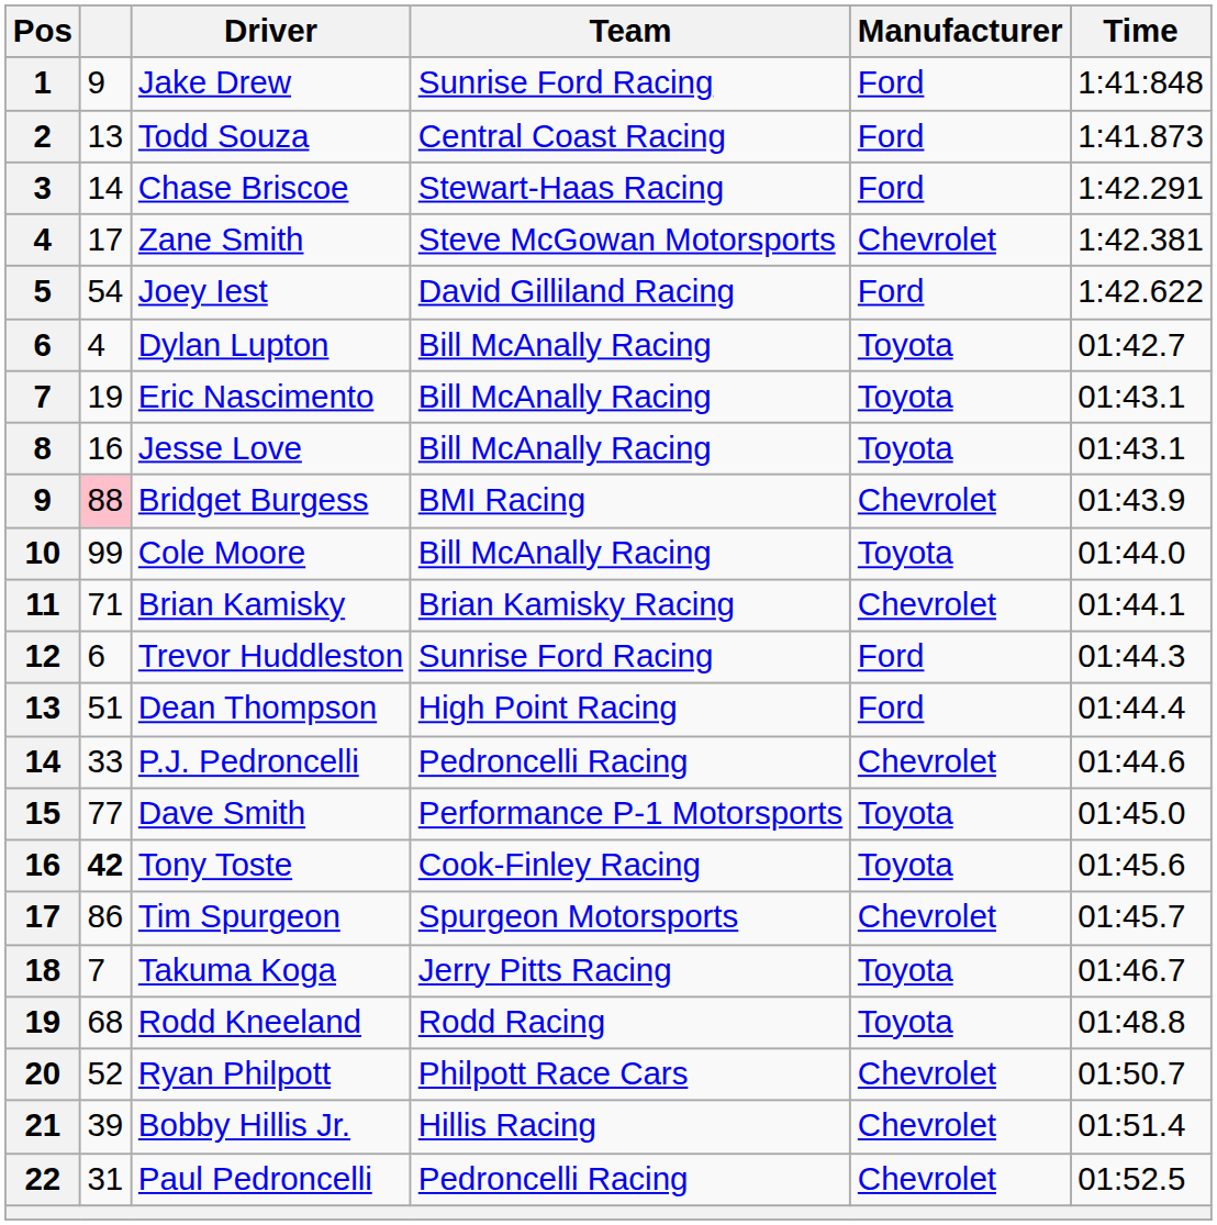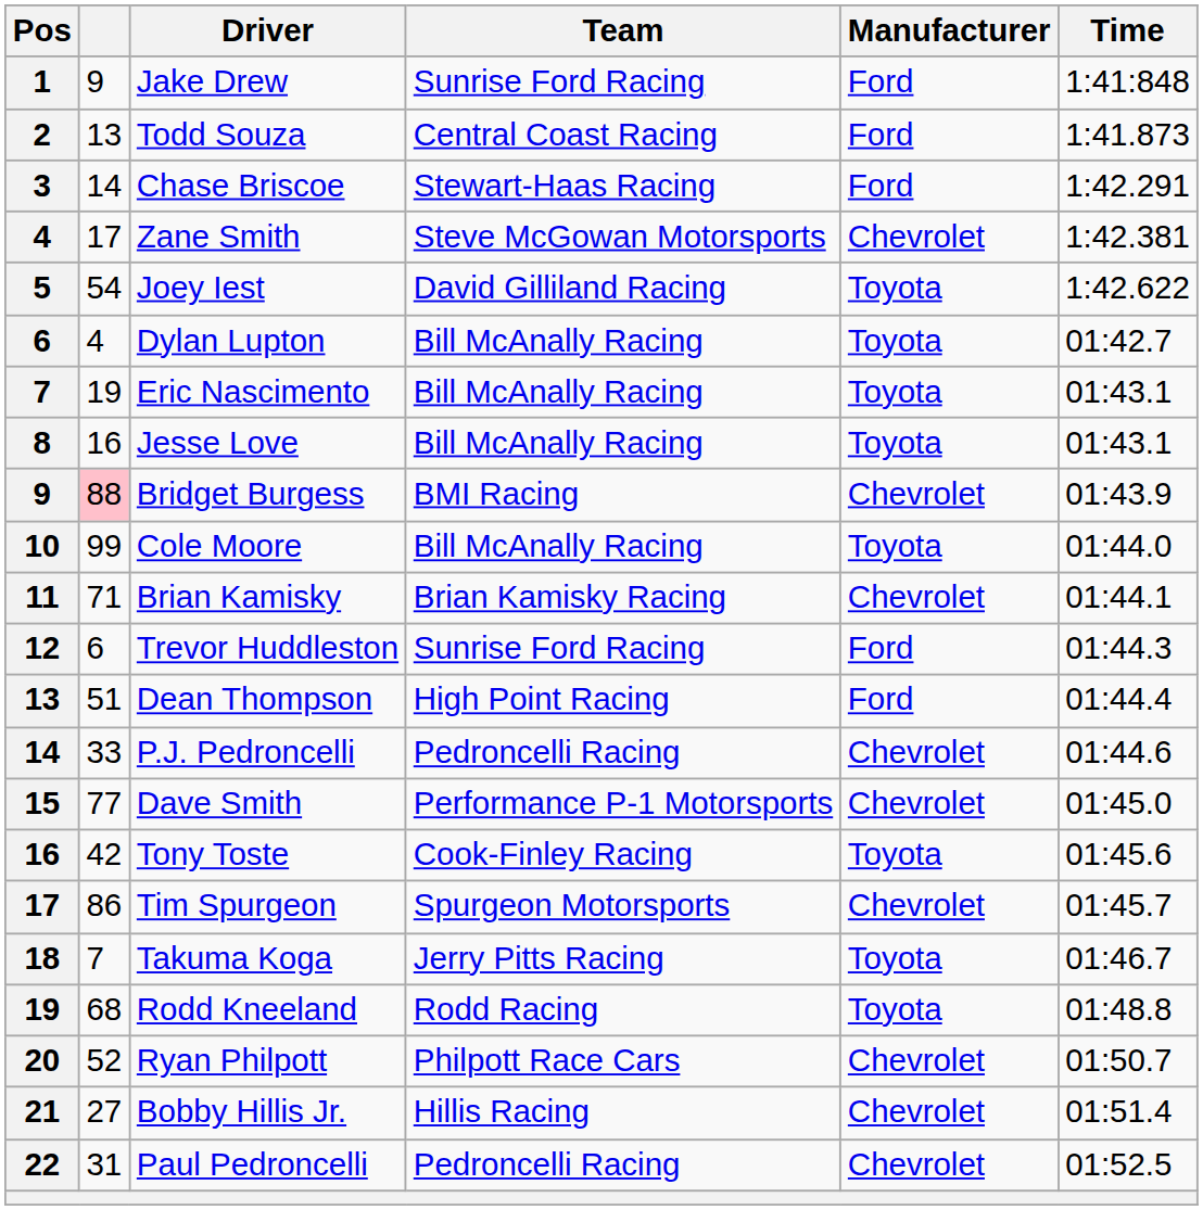Joey Iest | Manufacturer: Ford -> Toyota
Dave Smith | Manufacturer: Toyota -> Chevrolet
Tony Toste | column 2: bold -> normal
Bobby Hillis Jr. | column 2: 39 -> 27
